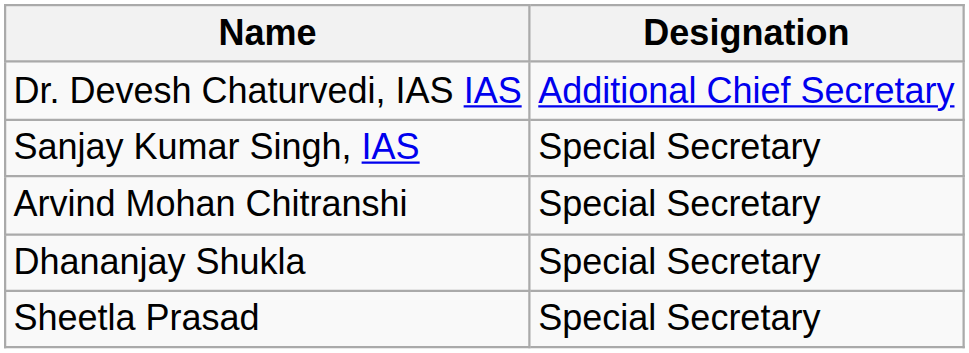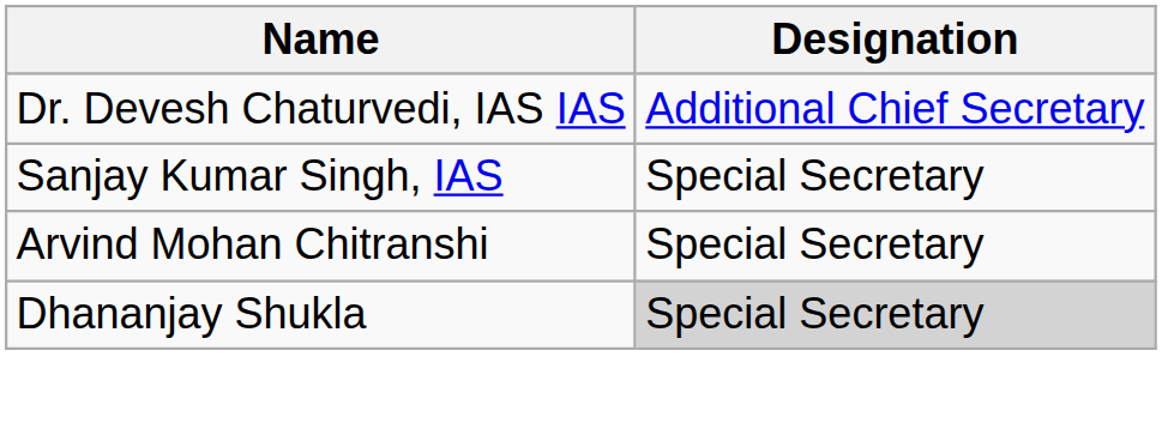Dhananjay Shukla | Designation: no background -> lightgrey background
- row: Sheetla Prasad | Special Secretary
